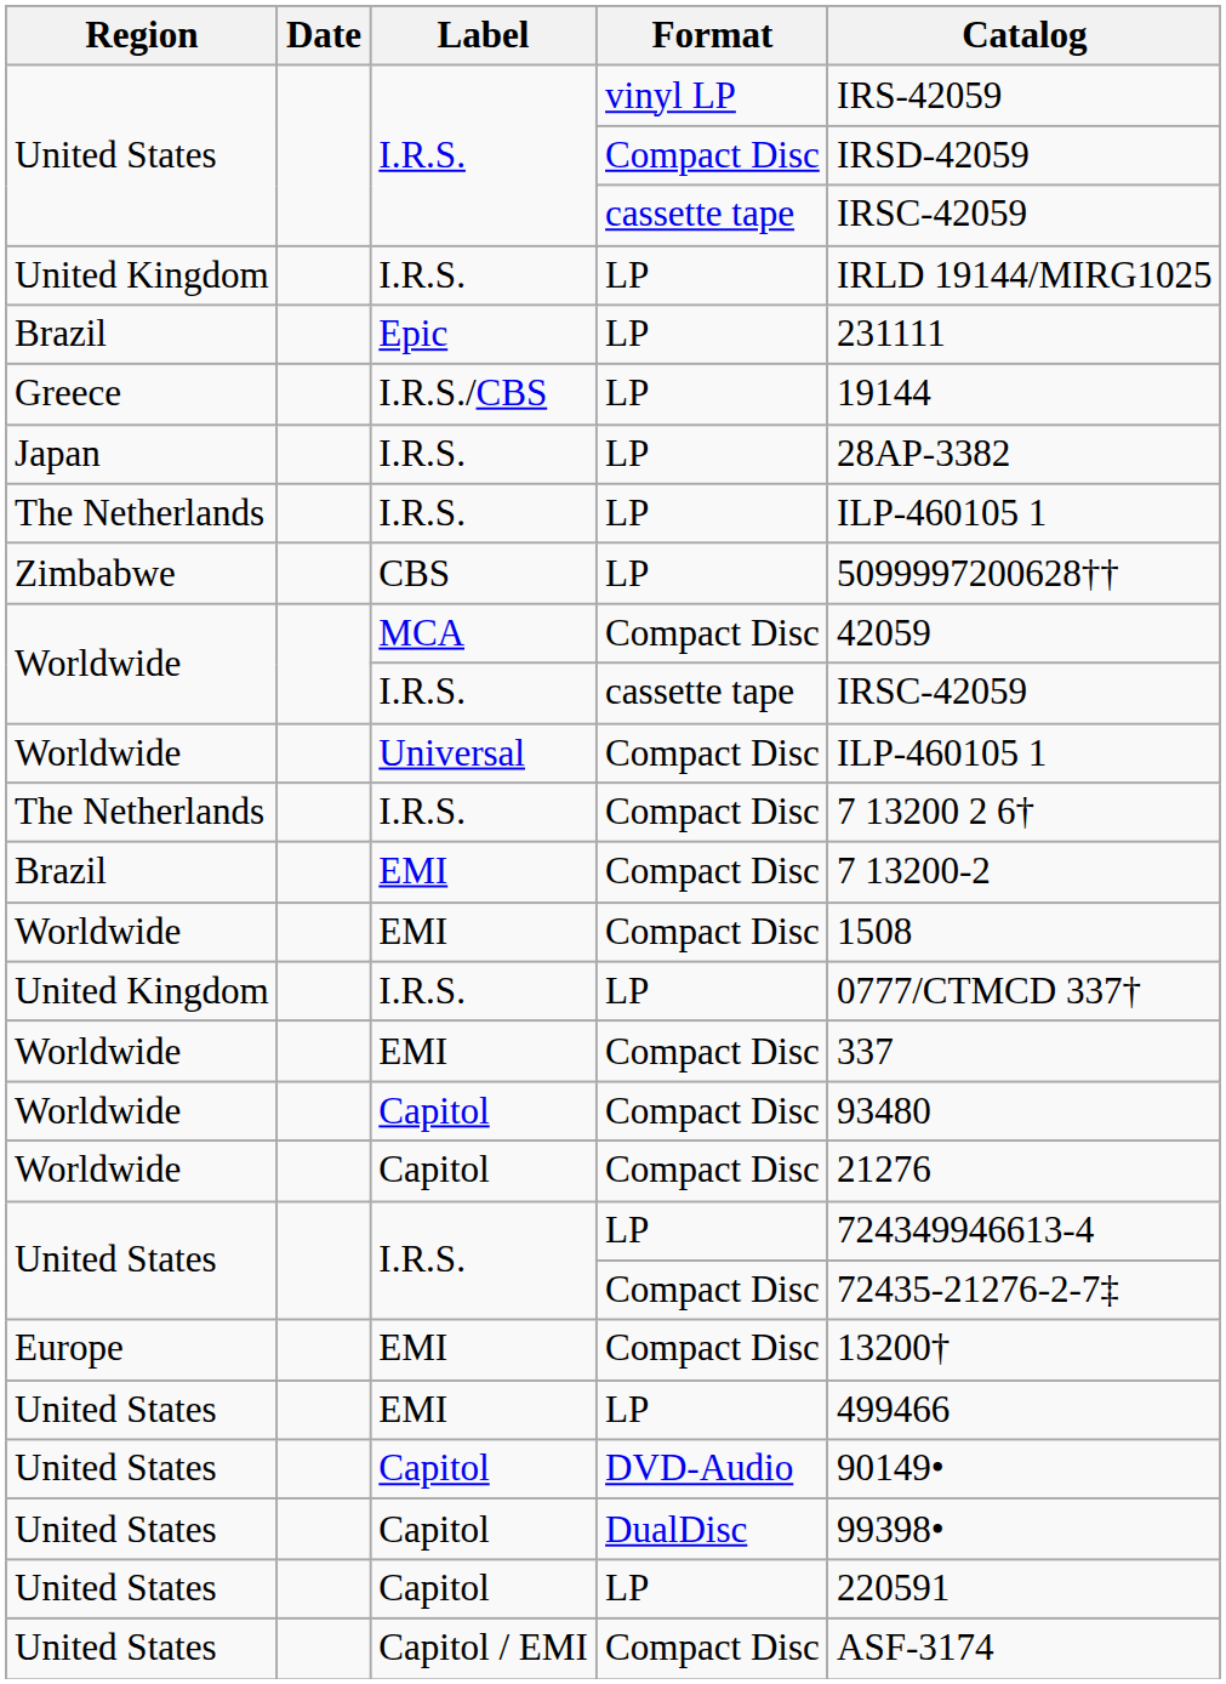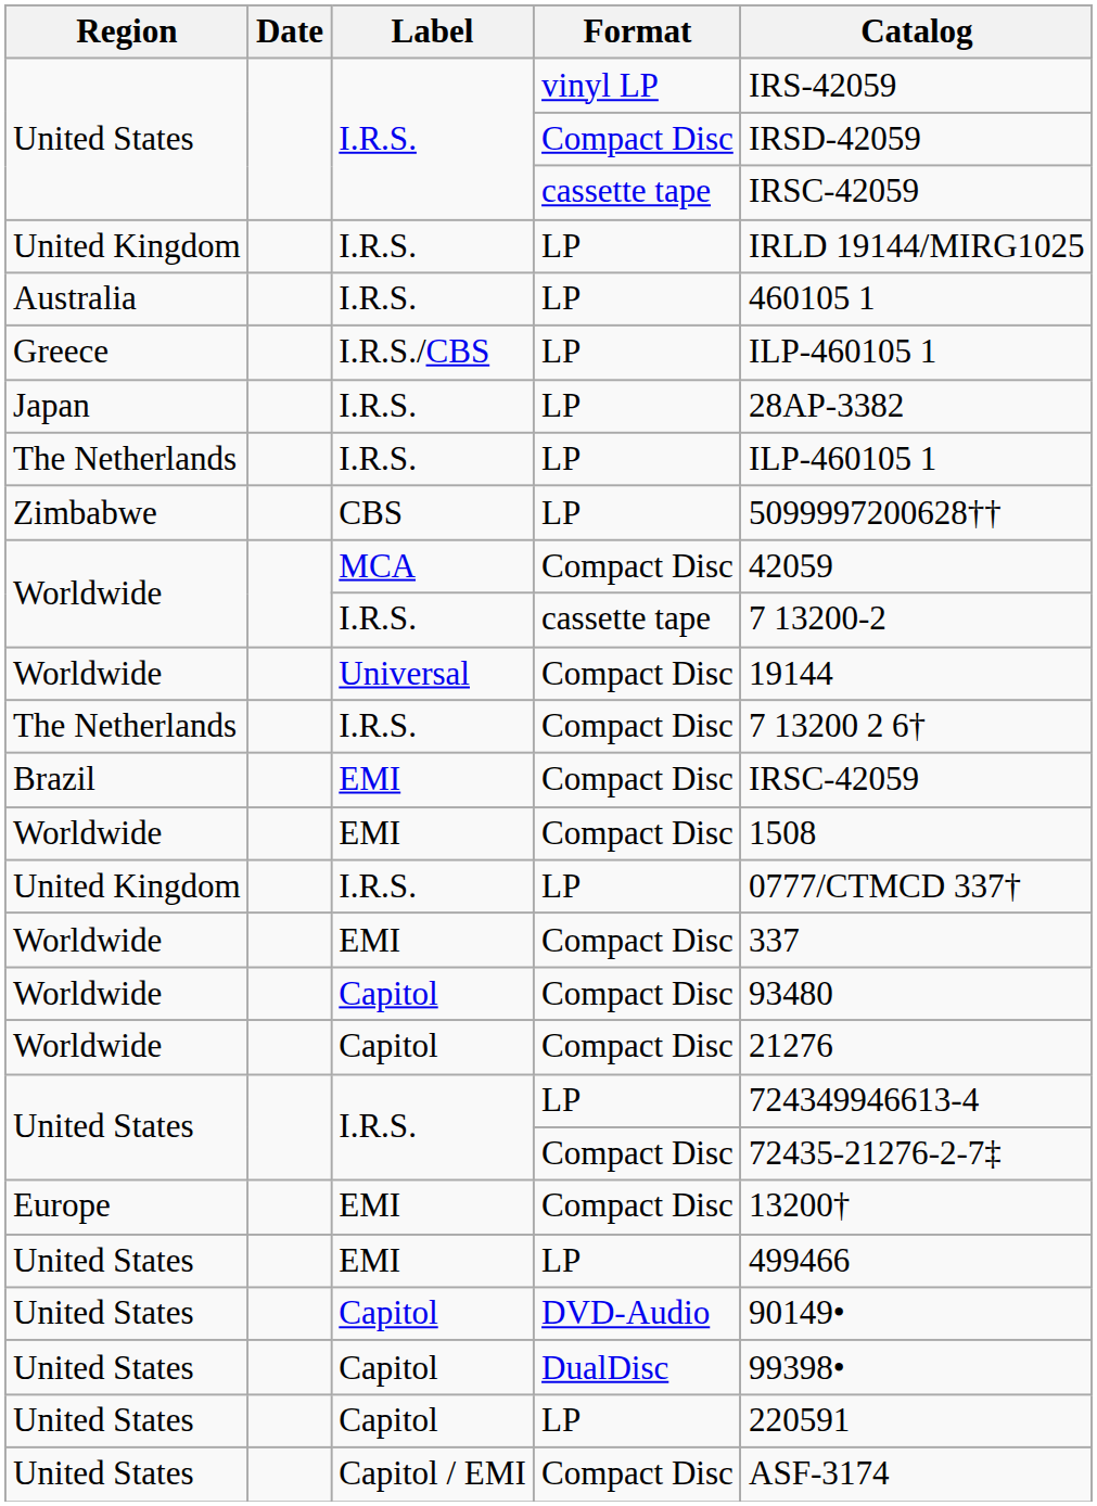+ row: Australia | I.R.S. | LP | 460105 1
- row: Brazil | Epic | LP | 231111
Greece | Catalog: 19144 -> ILP-460105 1
Worldwide / I.R.S. | Catalog: IRSC-42059 -> 7 13200-2
Worldwide / Universal | Catalog: ILP-460105 1 -> 19144
Brazil / EMI | Catalog: 7 13200-2 -> IRSC-42059
